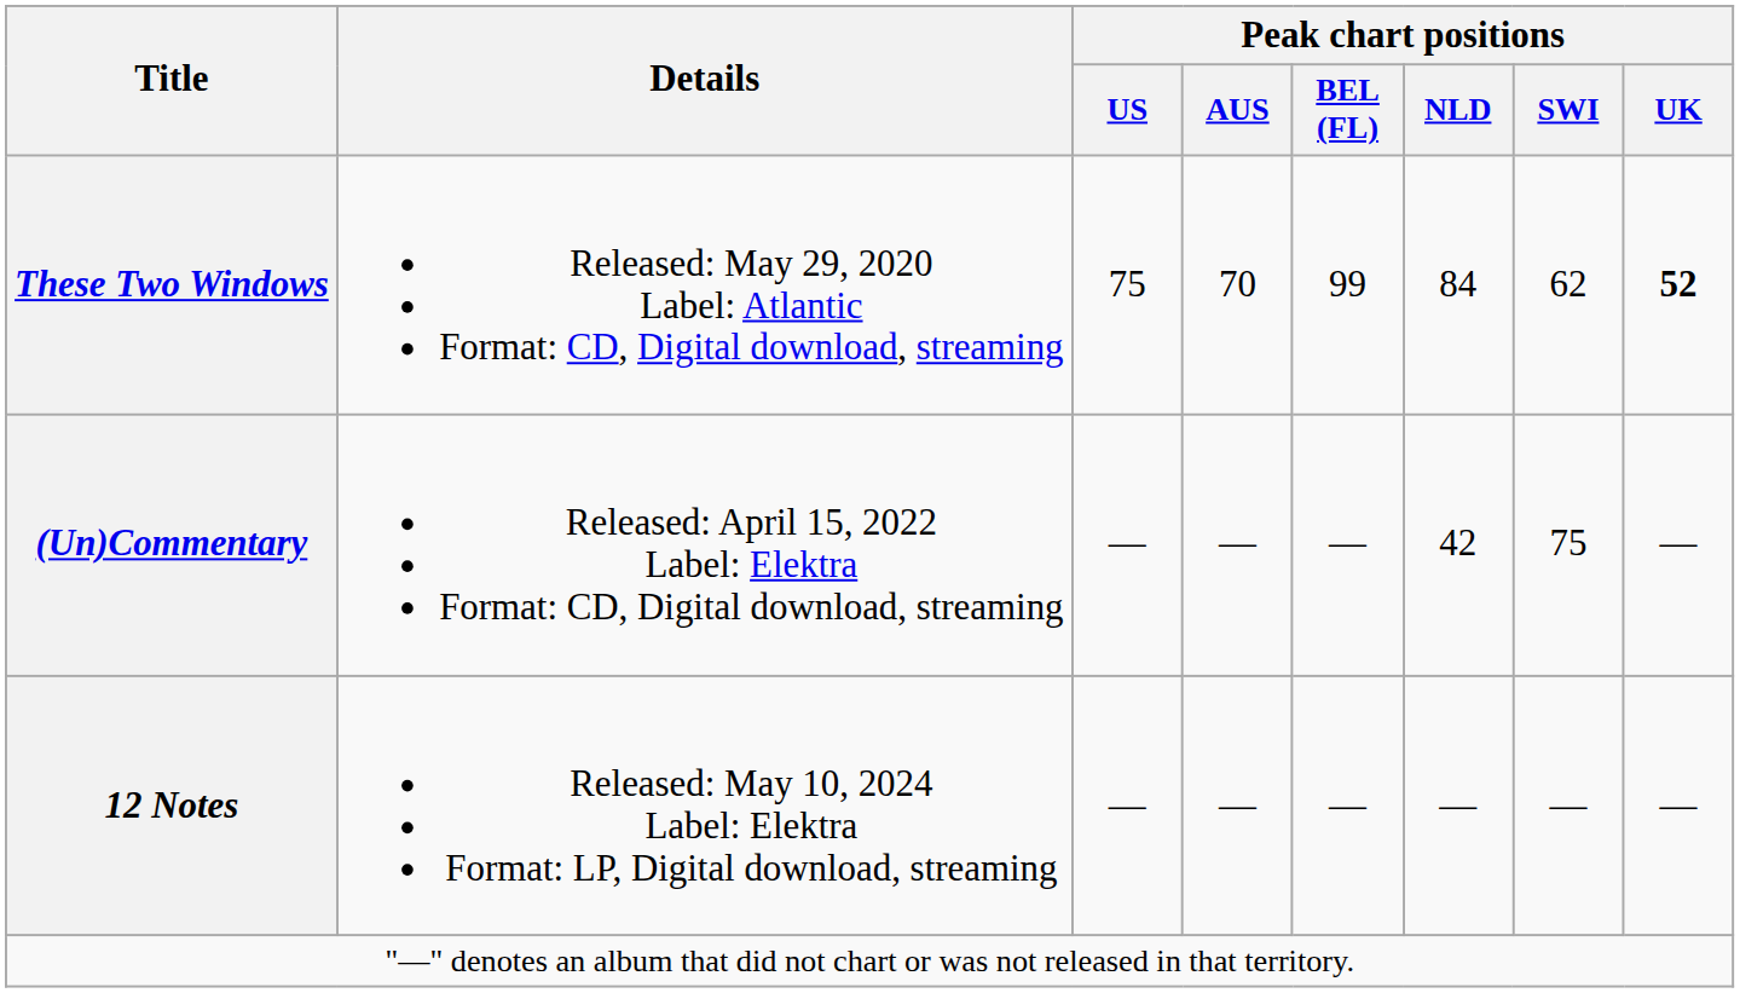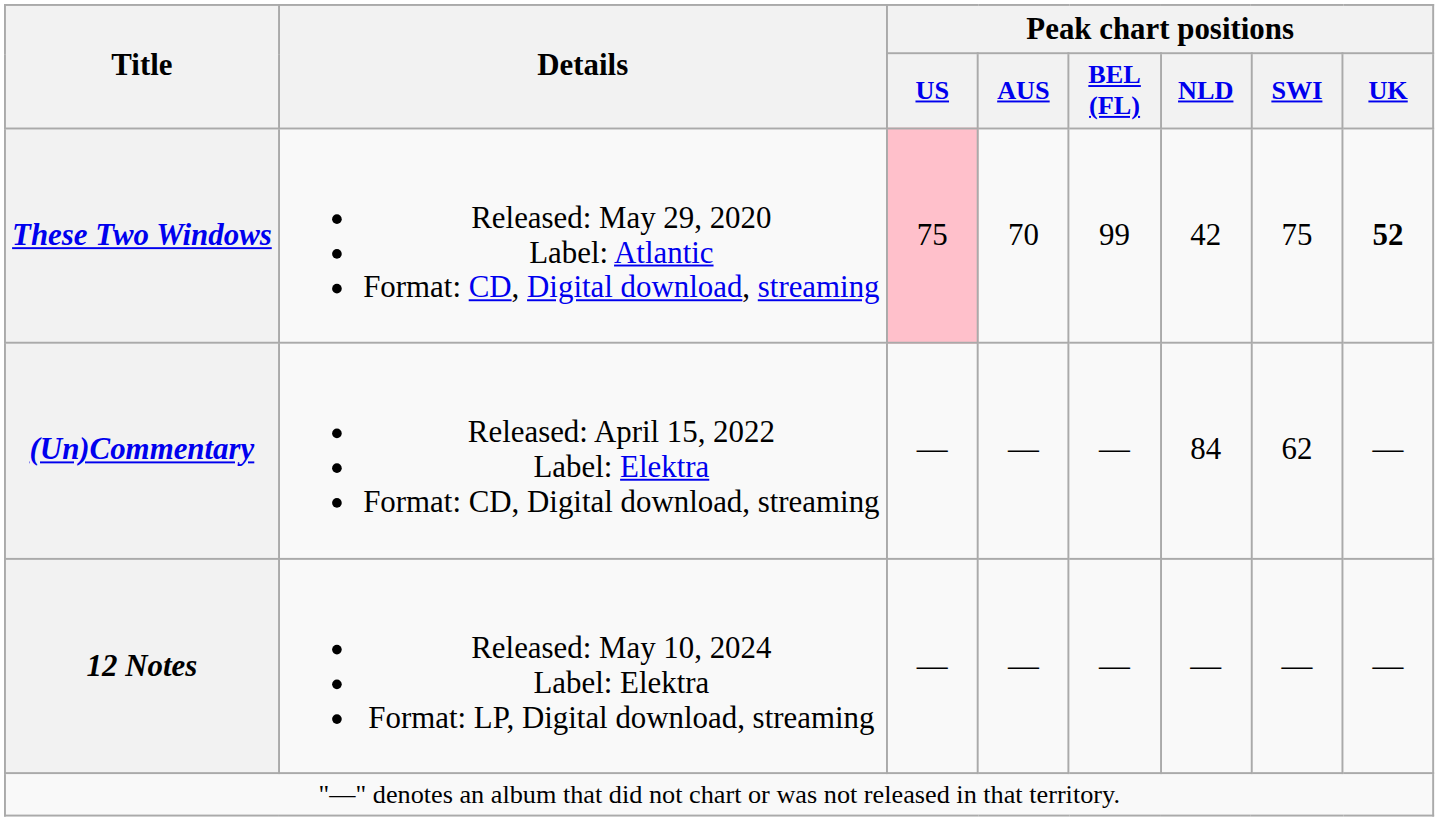These Two Windows | Peak chart positions / US: no background -> pink background
These Two Windows | Peak chart positions / NLD: 84 -> 42
These Two Windows | Peak chart positions / SWI: 62 -> 75
(Un)Commentary | Peak chart positions / NLD: 42 -> 84
(Un)Commentary | Peak chart positions / SWI: 75 -> 62
